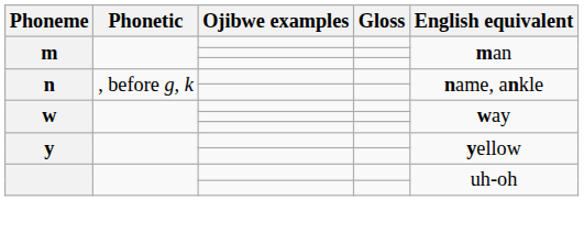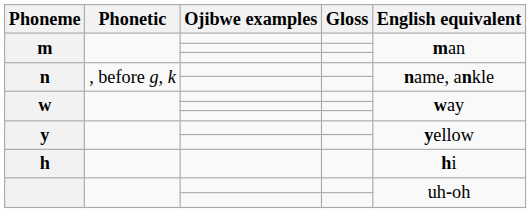+ row: h | hi
